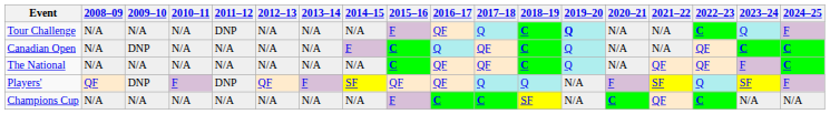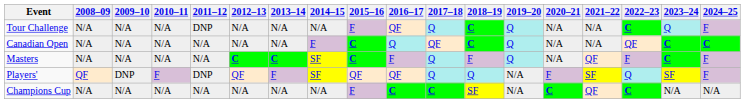Tour Challenge | 2019–20: bold -> normal
Canadian Open | 2009–10: DNP -> N/A
- row: The National | N/A | N/A | N/A | N/A | N/A | N/A | N/A | C | QF | QF | C | Q | N/A | QF | QF | F | C
+ row: Masters | N/A | N/A | N/A | N/A | C | C | SF | C | F | Q | F | Q | N/A | QF | F | C | F
